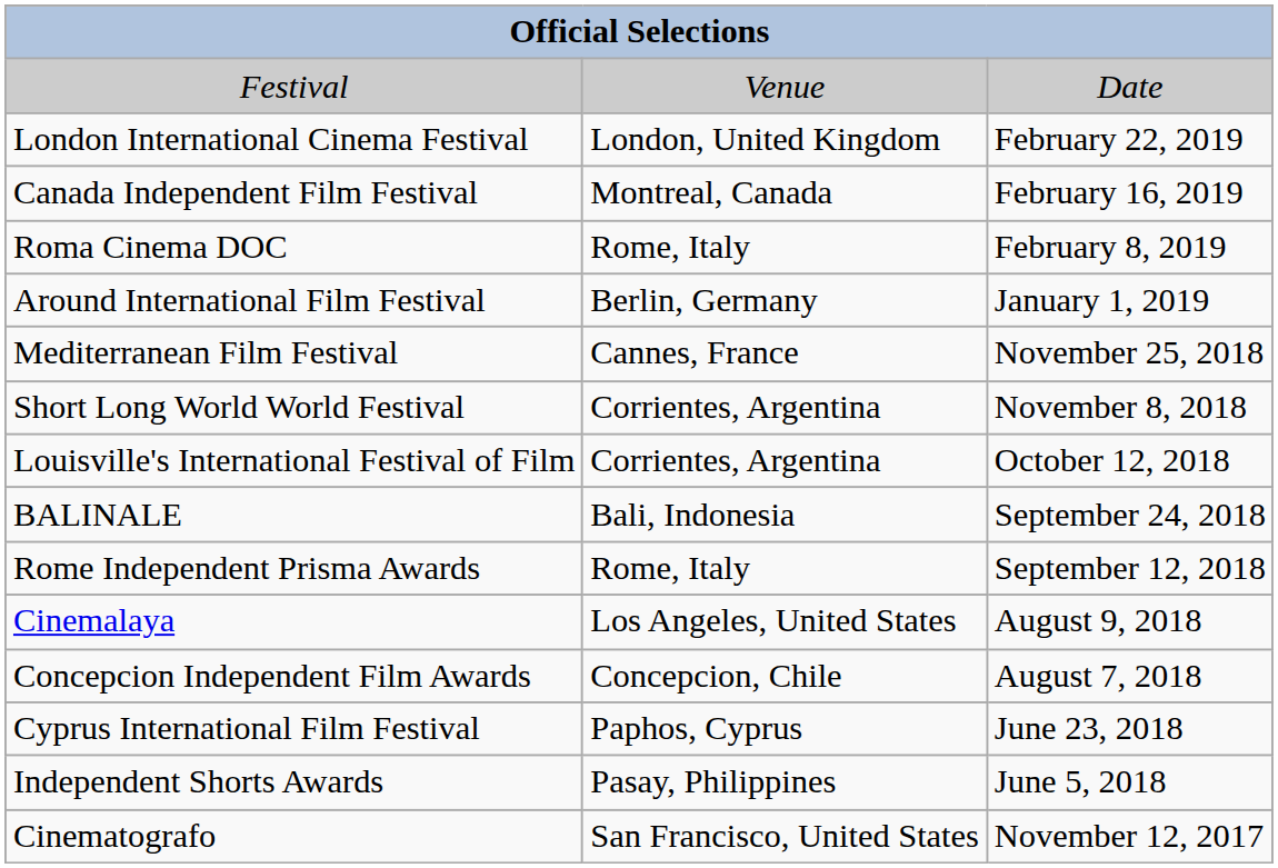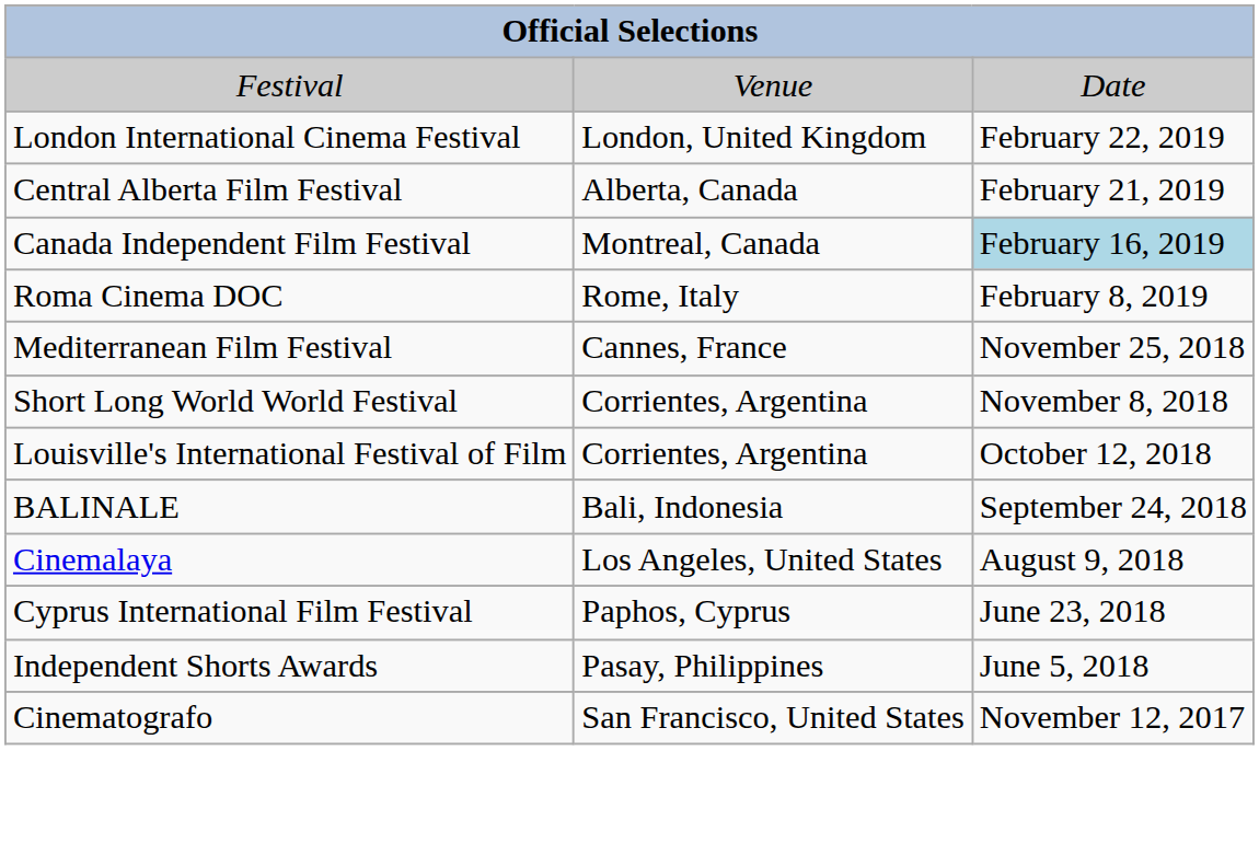+ row: Central Alberta Film Festival | Alberta, Canada | February 21, 2019
Canada Independent Film Festival | column 3: no background -> lightblue background
- row: Around International Film Festival | Berlin, Germany | January 1, 2019
- row: Rome Independent Prisma Awards | Rome, Italy | September 12, 2018
- row: Concepcion Independent Film Awards | Concepcion, Chile | August 7, 2018
